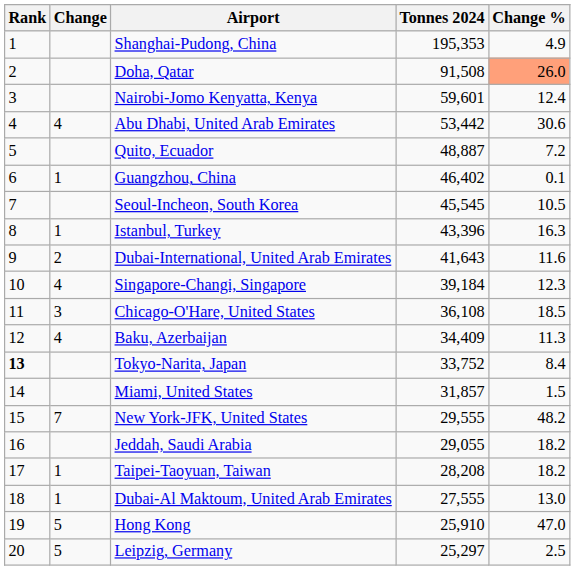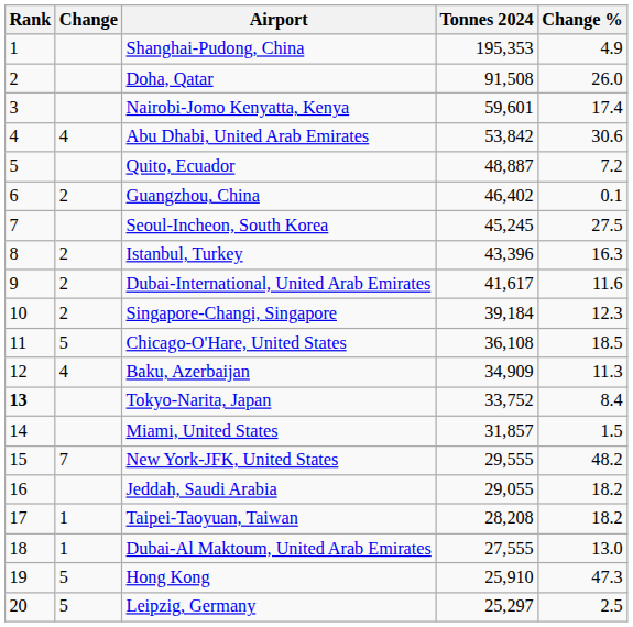Doha, Qatar | Change %: lightsalmon background -> no background
Nairobi-Jomo Kenyatta, Kenya | Change %: 12.4 -> 17.4
Abu Dhabi, United Arab Emirates | Tonnes 2024: 53,442 -> 53,842
Guangzhou, China | Change: 1 -> 2
Seoul-Incheon, South Korea | Tonnes 2024: 45,545 -> 45,245
Seoul-Incheon, South Korea | Change %: 10.5 -> 27.5
Istanbul, Turkey | Change: 1 -> 2
Dubai-International, United Arab Emirates | Tonnes 2024: 41,643 -> 41,617
Singapore-Changi, Singapore | Change: 4 -> 2
Chicago-O'Hare, United States | Change: 3 -> 5
Baku, Azerbaijan | Tonnes 2024: 34,409 -> 34,909
Hong Kong | Change %: 47.0 -> 47.3
